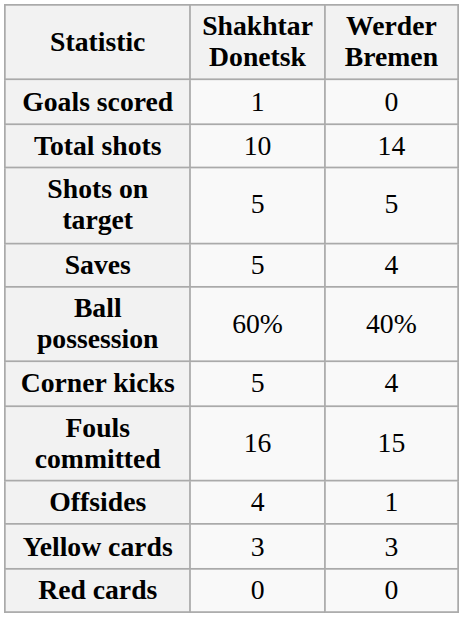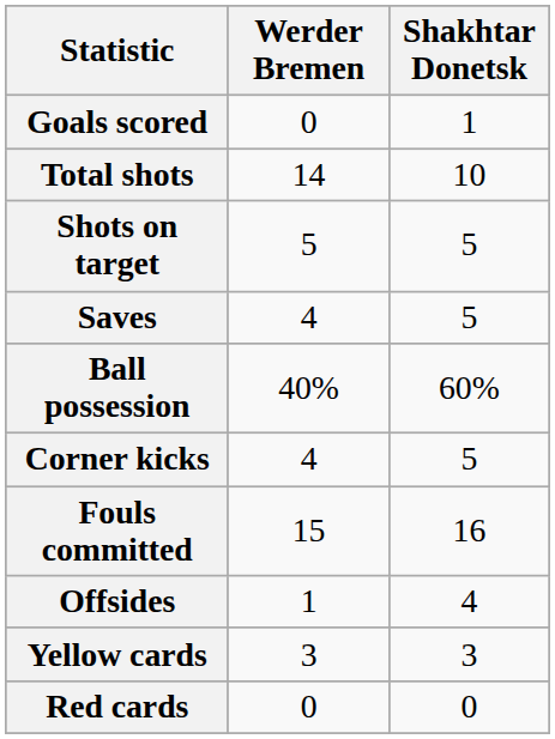columns swapped: Shakhtar Donetsk <-> Werder Bremen
